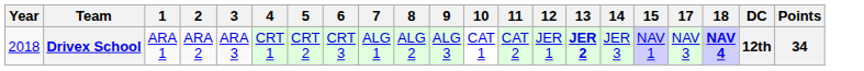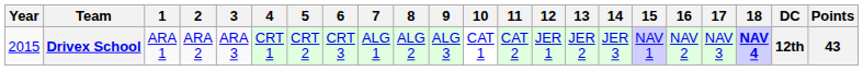+ column: 16 | NAV 2
Drivex School | Year: 2018 -> 2015
Drivex School | 13: bold -> normal
Drivex School | Points: 34 -> 43
